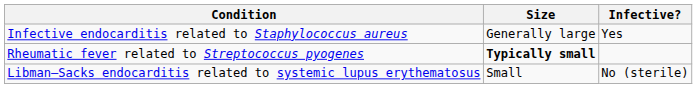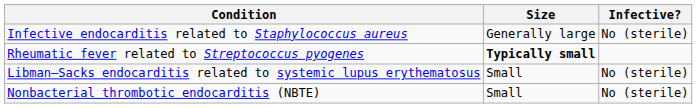Infective endocarditis related to Staphylococcus aureus | Infective?: Yes -> No (sterile)
+ row: Nonbacterial thrombotic endocarditis (NBTE) | Small | No (sterile)
